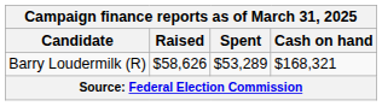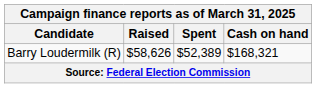Barry Loudermilk (R) | Spent: $53,289 -> $52,389
